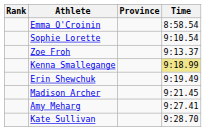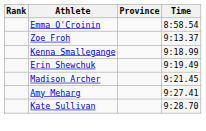- row: Sophie Lorette | 9:10.54
Kenna Smallegange | Time: khaki background -> no background
